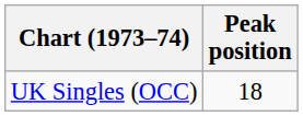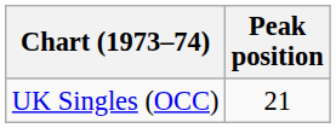UK Singles (OCC) | Peak position: 18 -> 21
